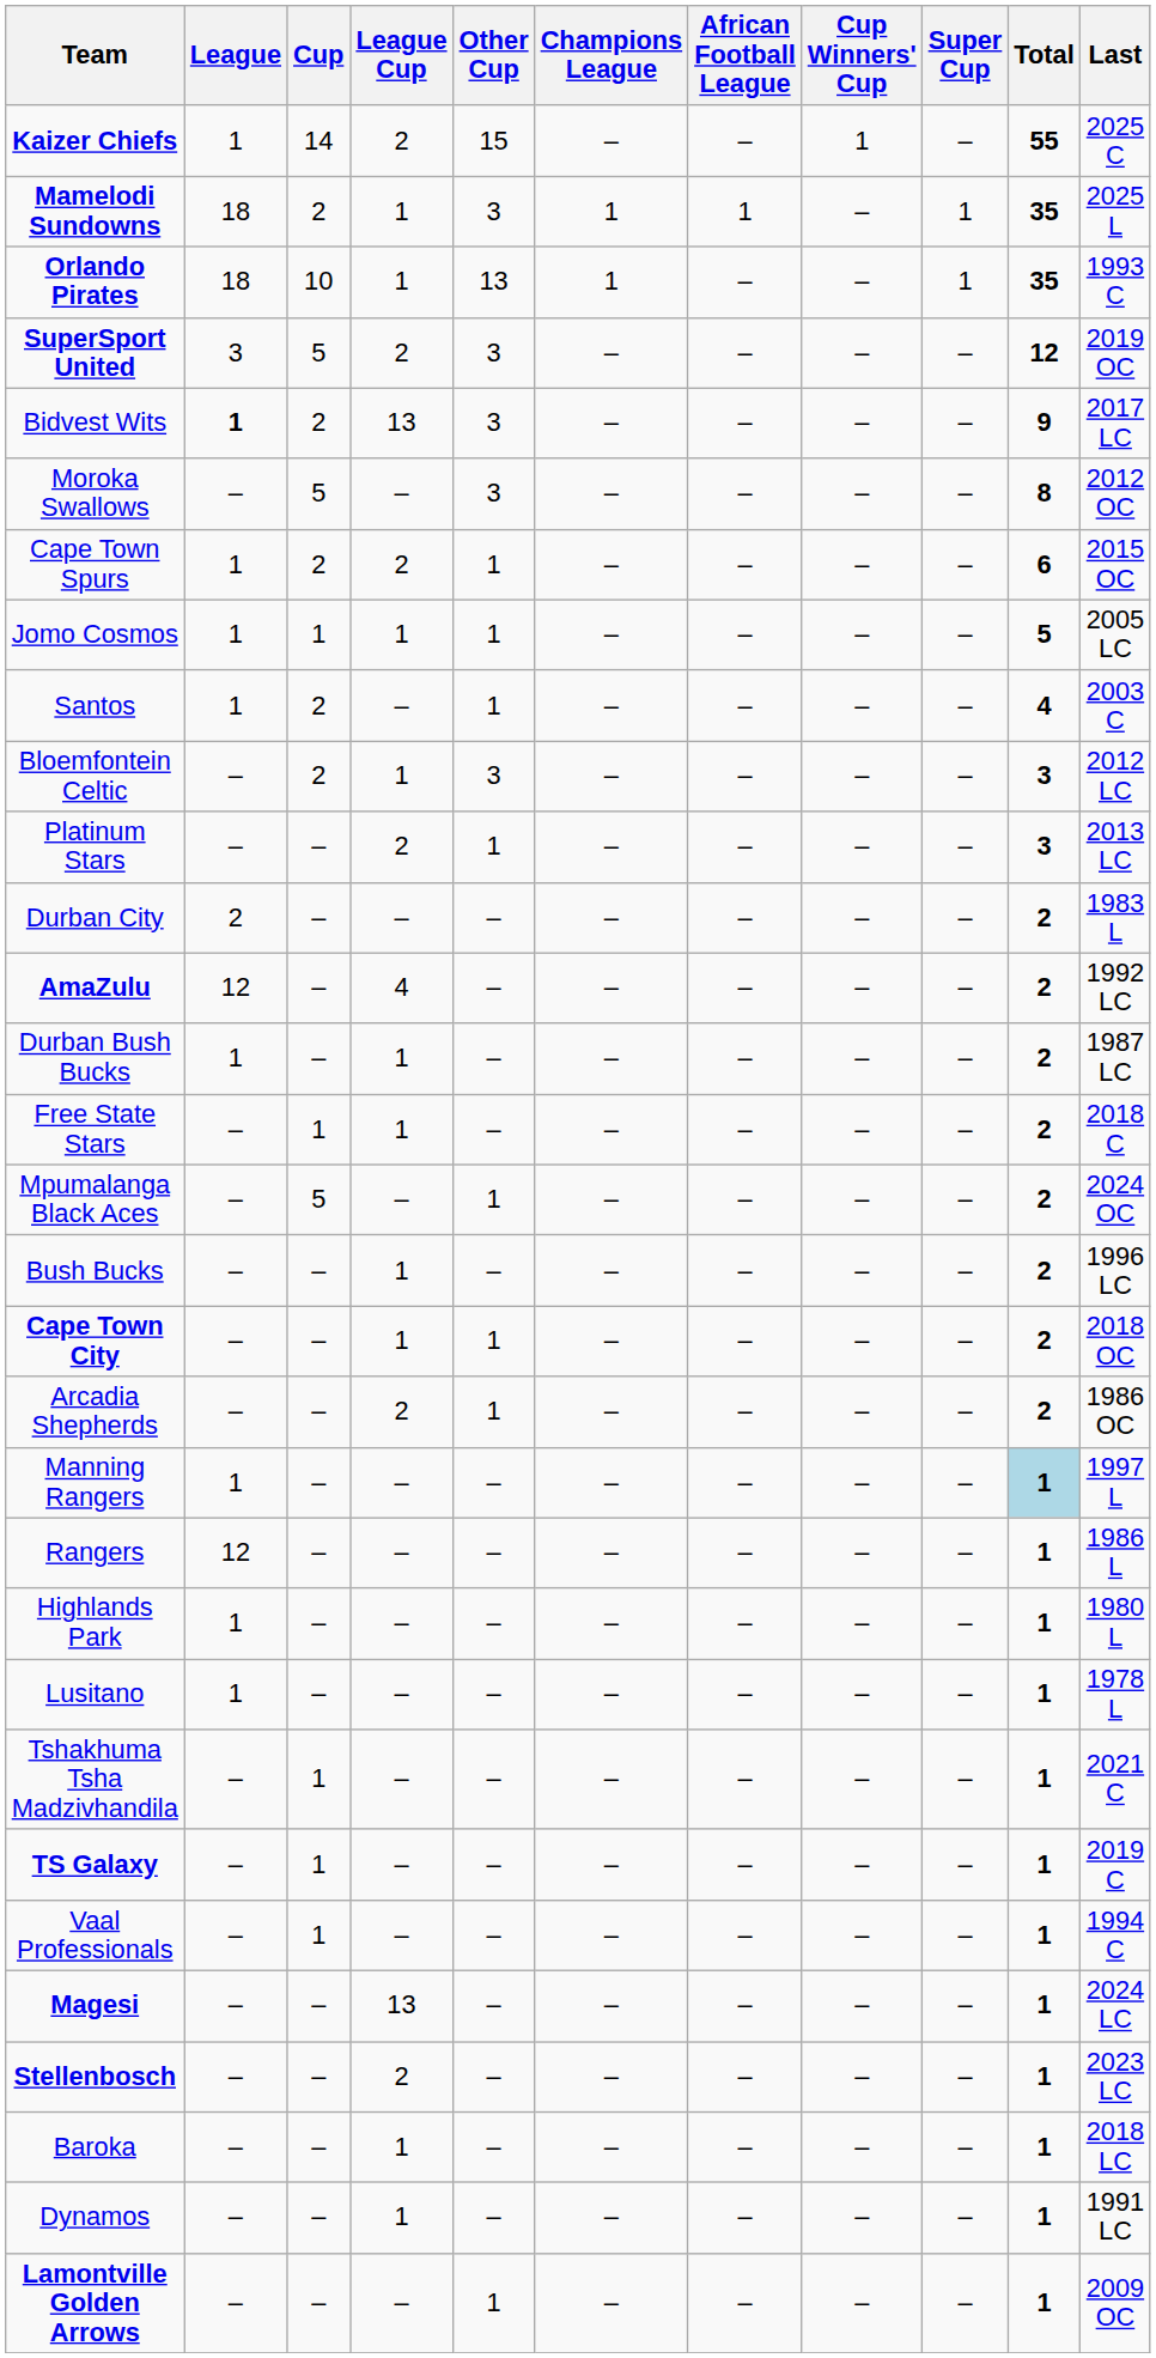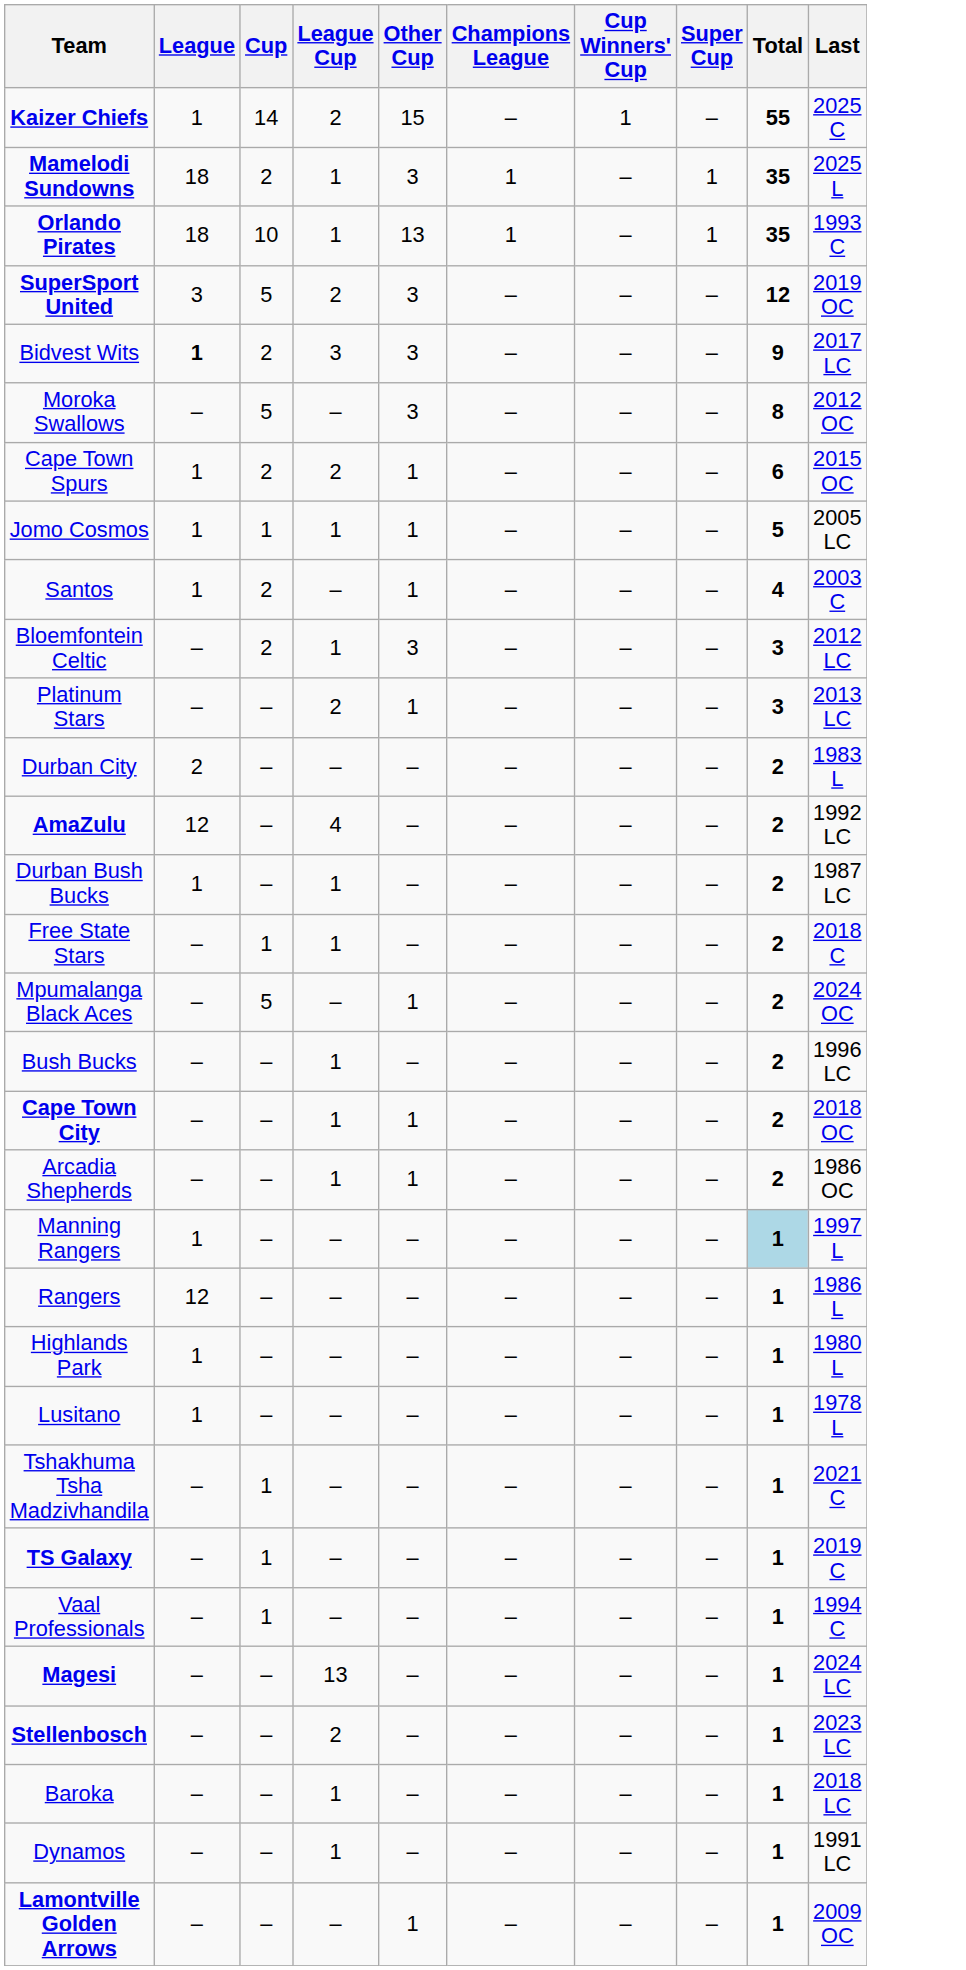- column: African Football League | – | 1 | – | – | – | – | – | – | – | – | – | – | – | – | – | – | – | – | – | – | – | – | – | – | – | – | – | – | – | – | –
Bidvest Wits | League Cup: 13 -> 3
Arcadia Shepherds | League Cup: 2 -> 1
